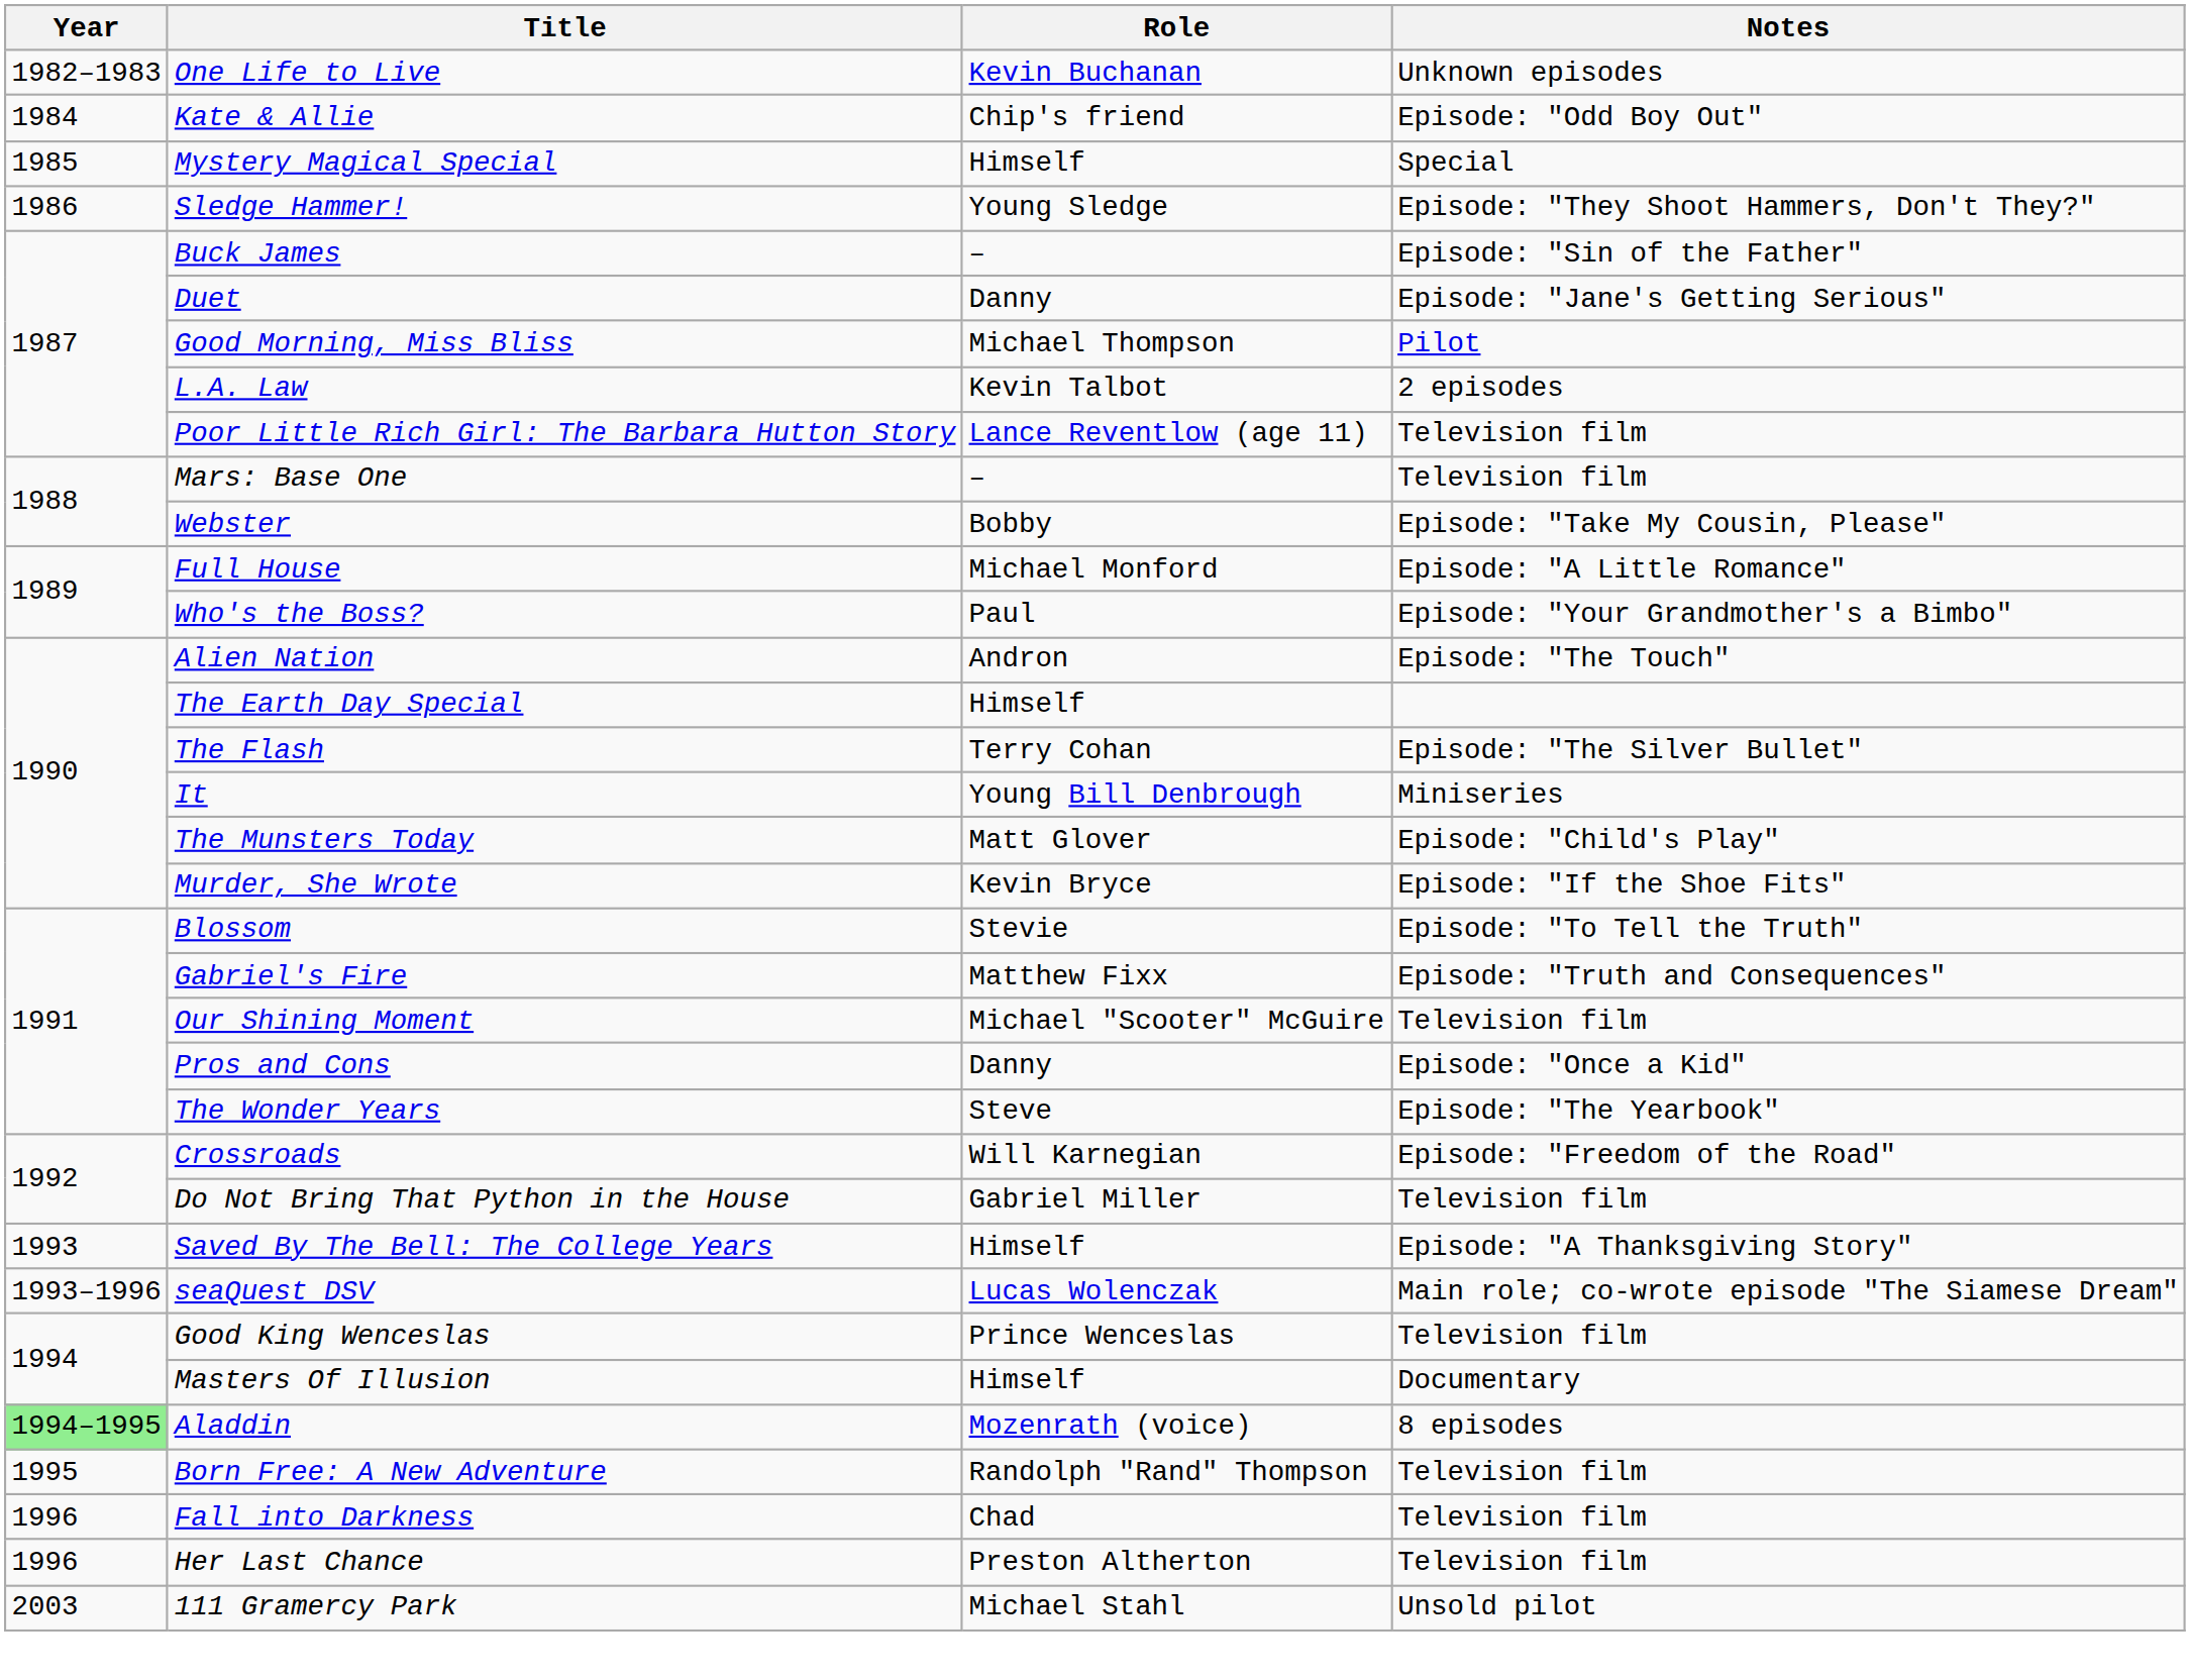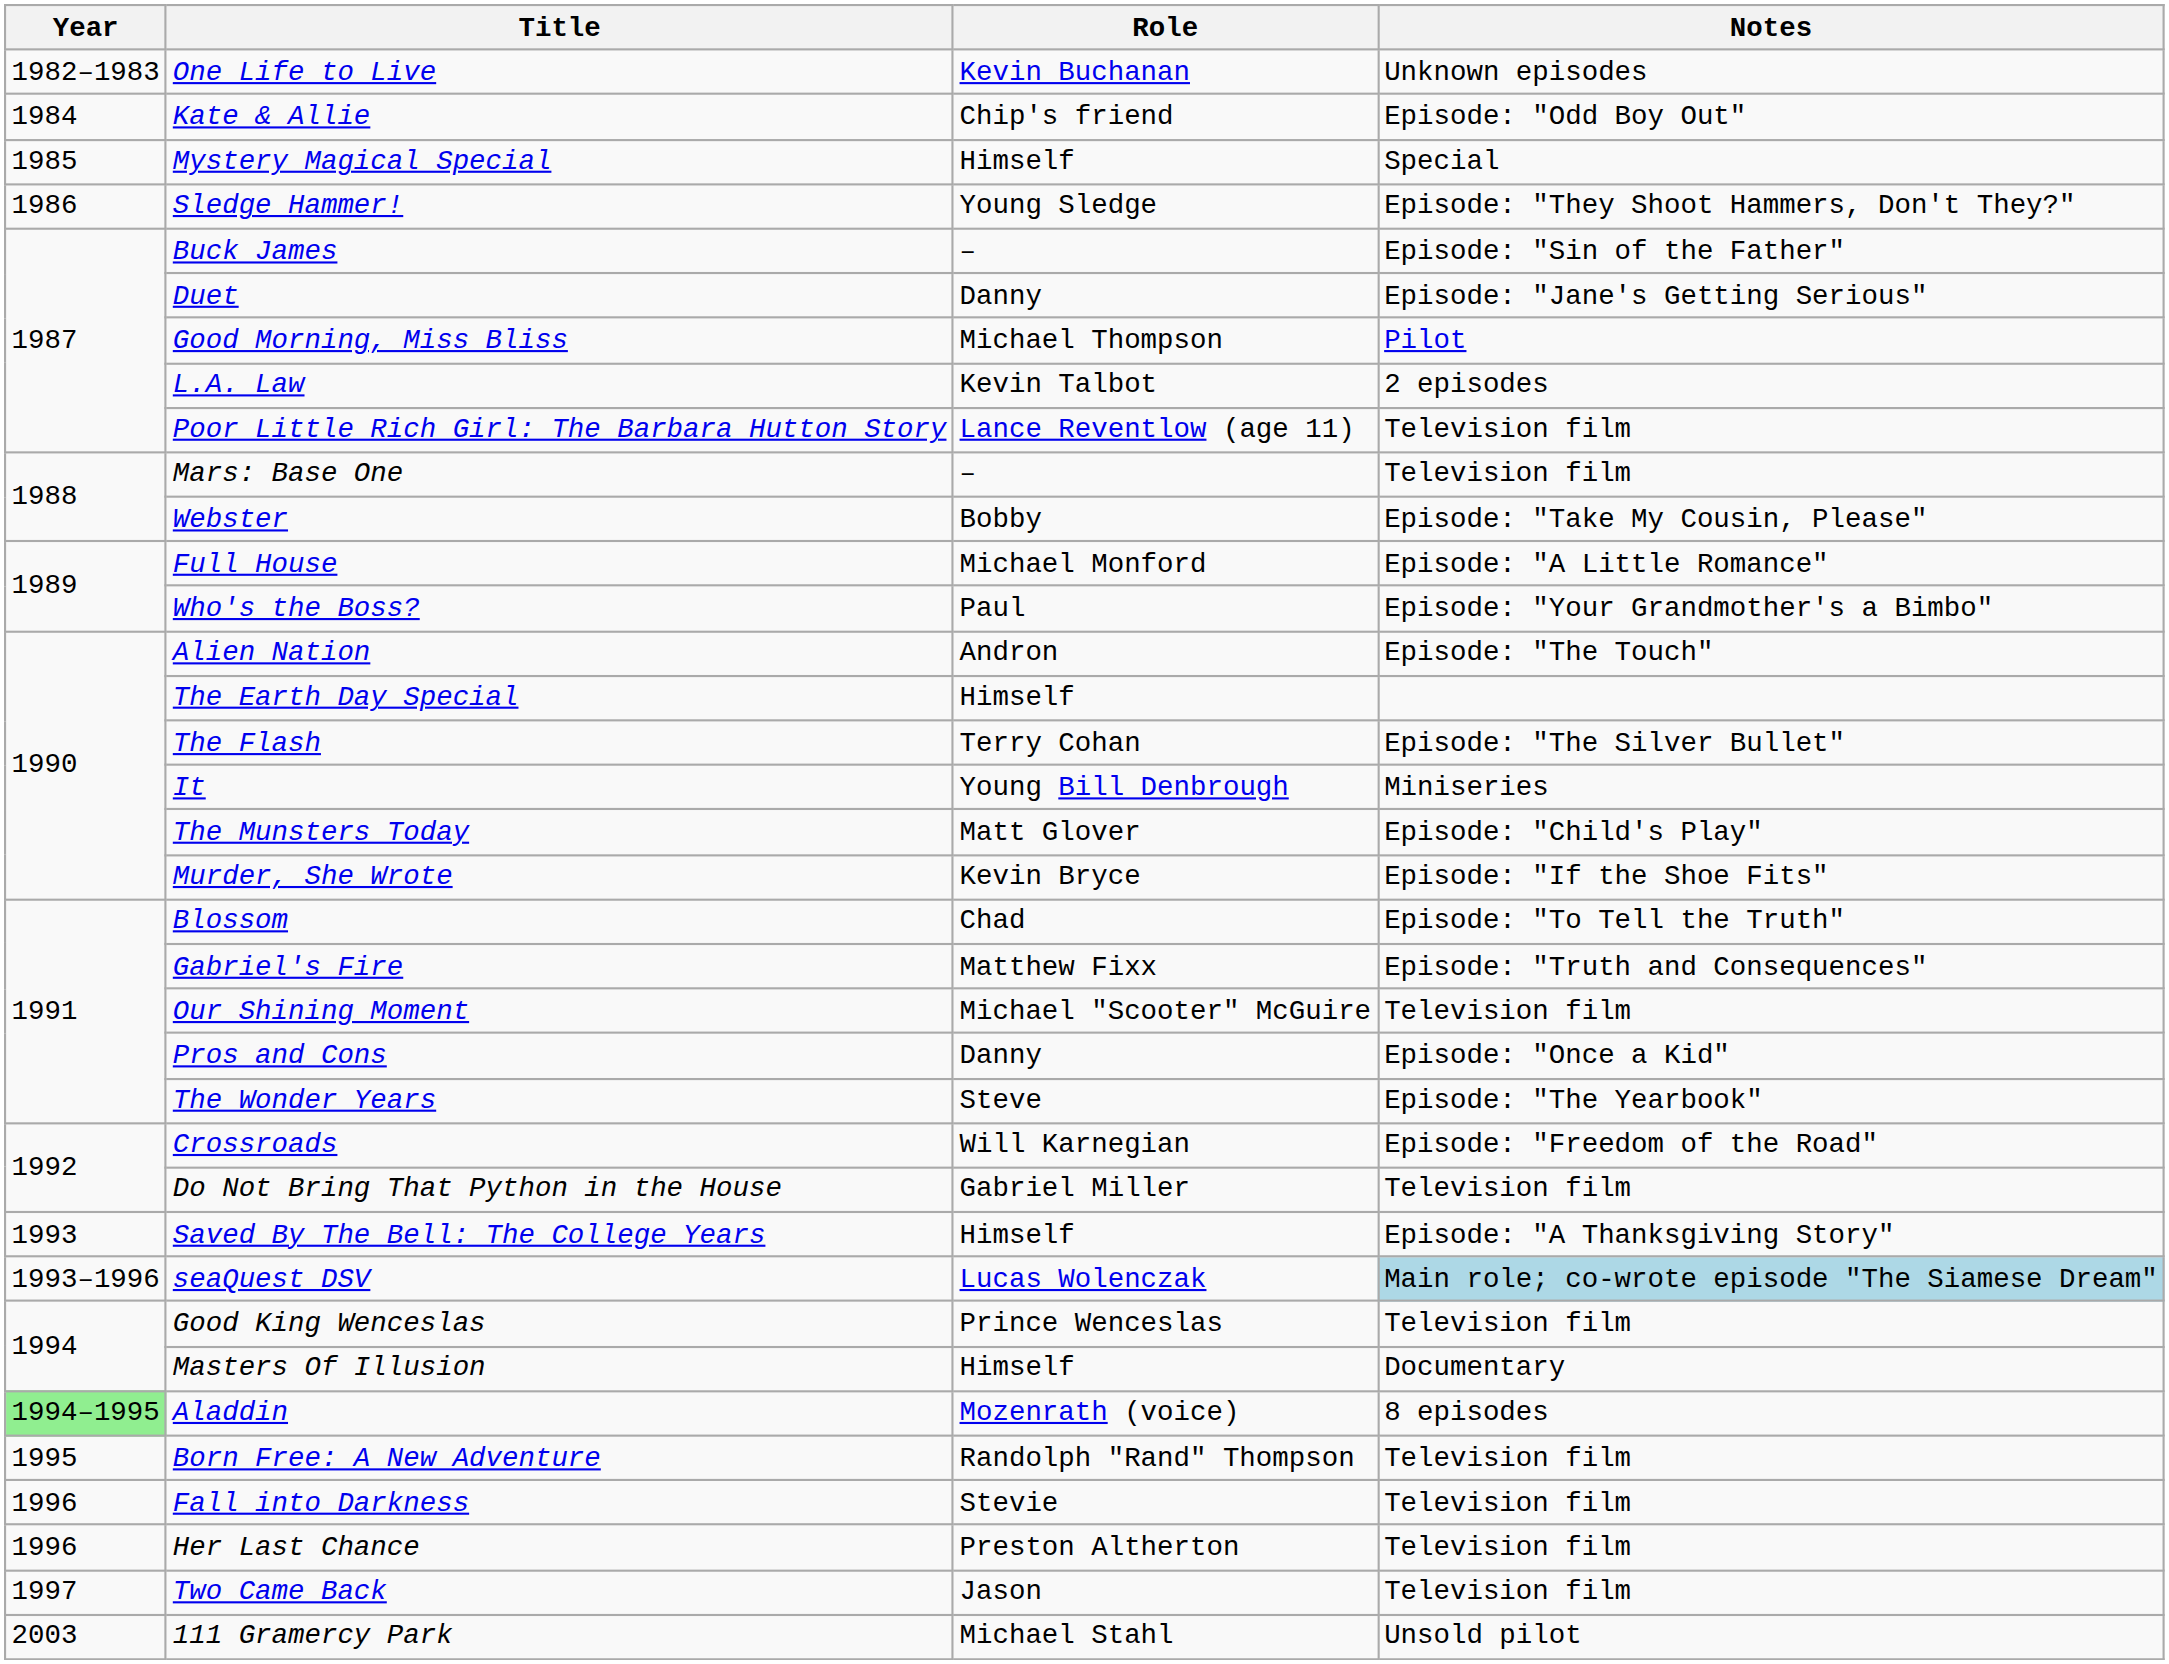Blossom | Role: Stevie -> Chad
seaQuest DSV | Notes: no background -> lightblue background
Fall into Darkness | Role: Chad -> Stevie
+ row: 1997 | Two Came Back | Jason | Television film
